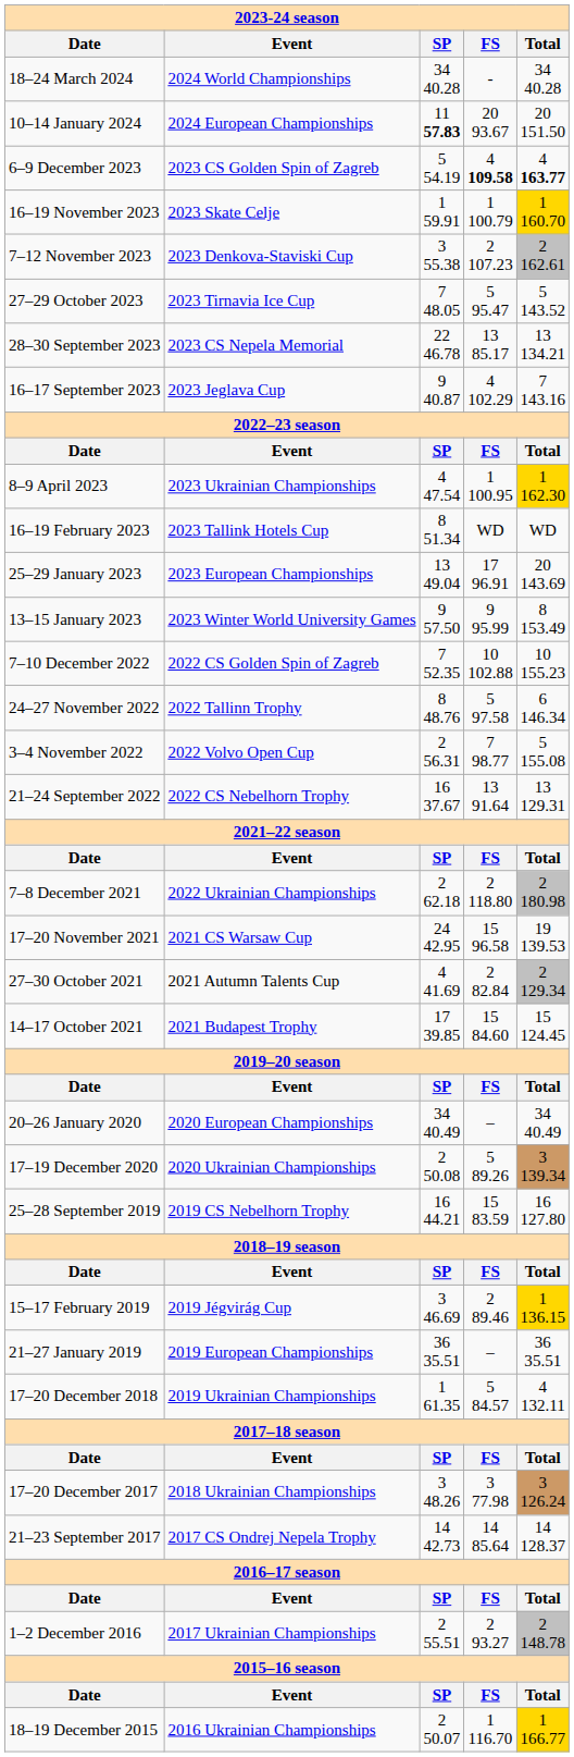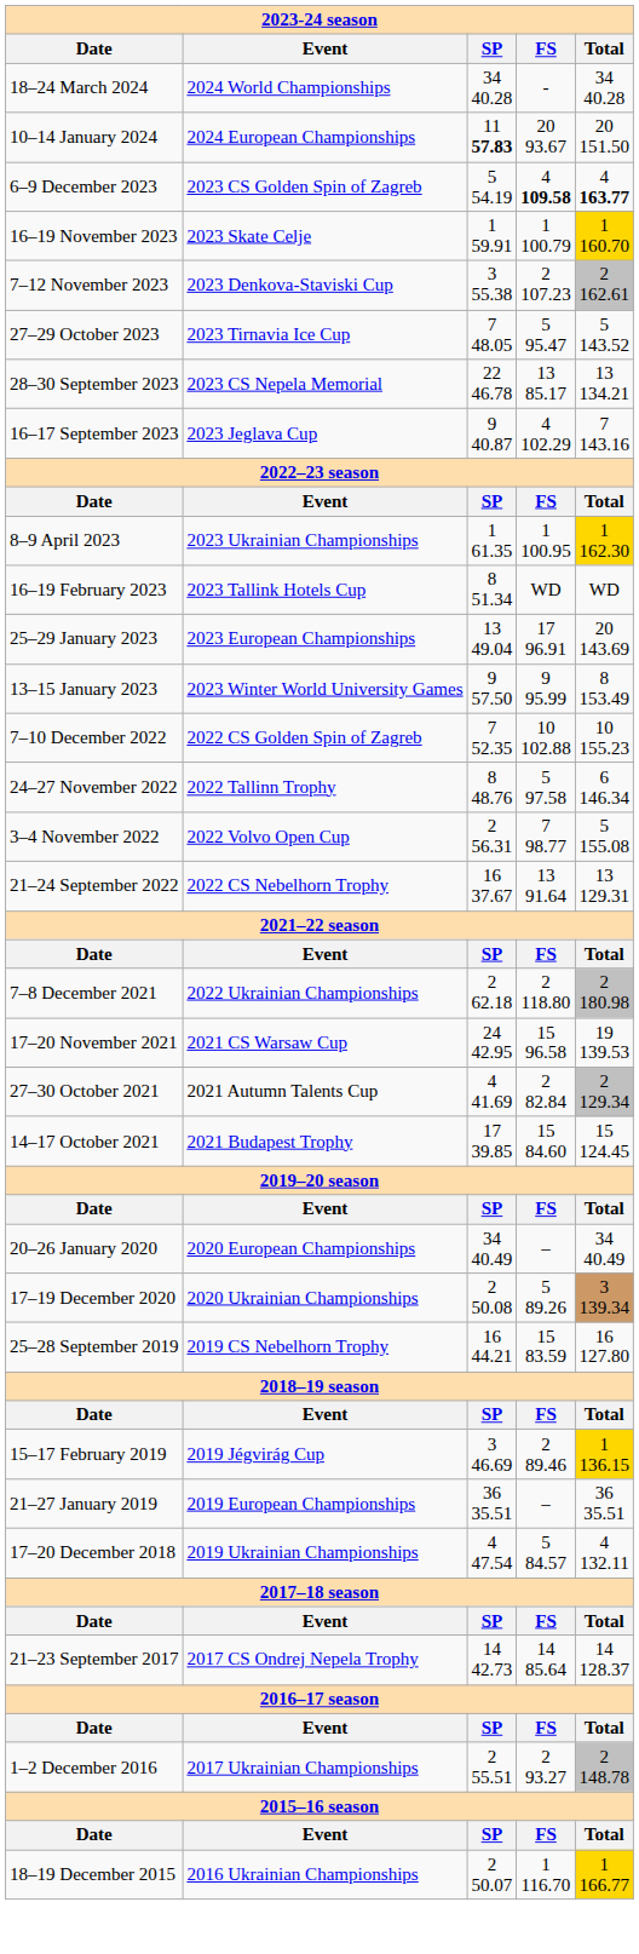8–9 April 2023 | SP: 4 47.54 -> 1 61.35
17–20 December 2018 | SP: 1 61.35 -> 4 47.54
- row: 17–20 December 2017 | 2018 Ukrainian Championships | 3 48.26 | 3 77.98 | 3 126.24
